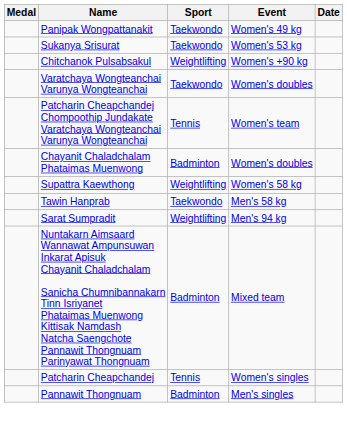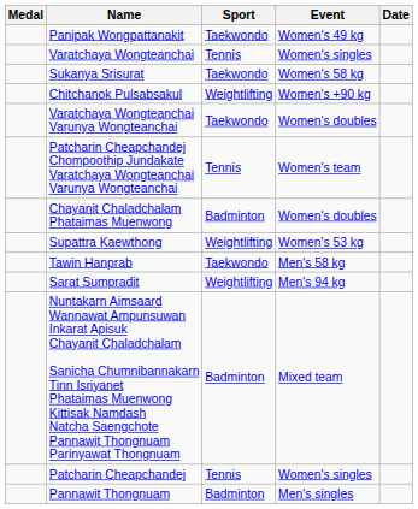+ row: Varatchaya Wongteanchai | Tennis | Women's singles
Sukanya Srisurat | Event: Women's 53 kg -> Women's 58 kg
Supattra Kaewthong | Event: Women's 58 kg -> Women's 53 kg
